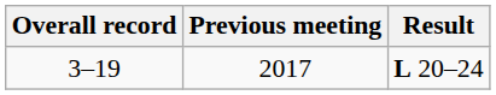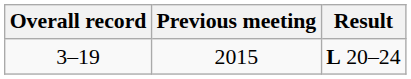3–19 | Previous meeting: 2017 -> 2015
